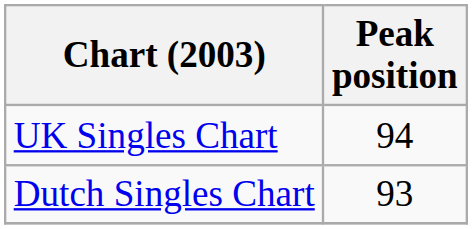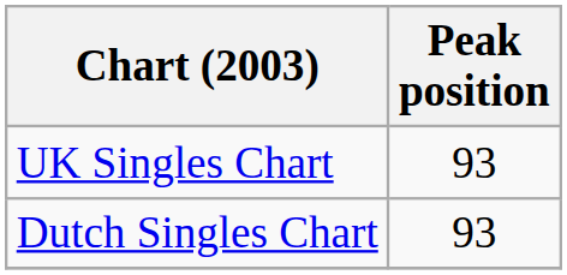UK Singles Chart | Peak position: 94 -> 93
